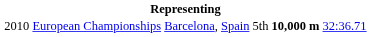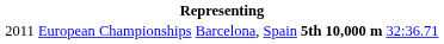European Championships | column 1: 2010 -> 2011
European Championships | column 4: normal -> bold
